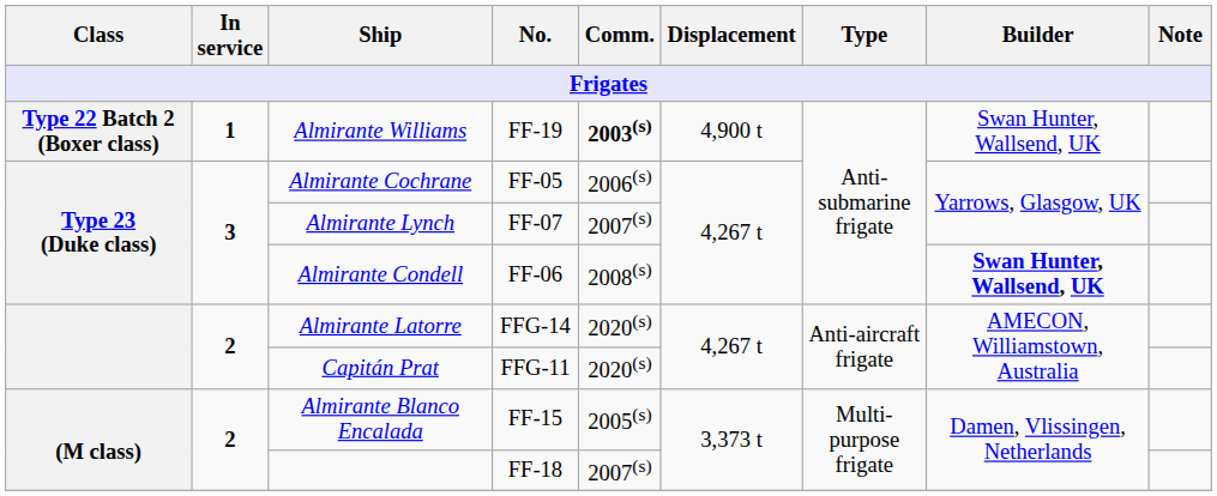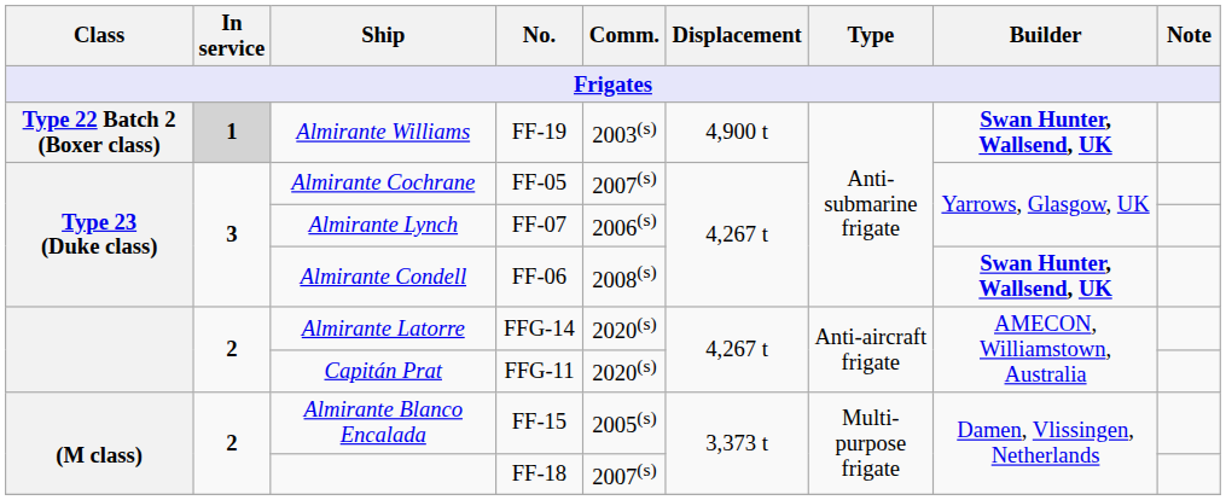Almirante Williams | In service: no background -> lightgrey background
Almirante Williams | Comm.: bold -> normal
Almirante Williams | Builder: normal -> bold
Almirante Cochrane | Comm.: 2006(s) -> 2007(s)
Almirante Lynch | Comm.: 2007(s) -> 2006(s)
